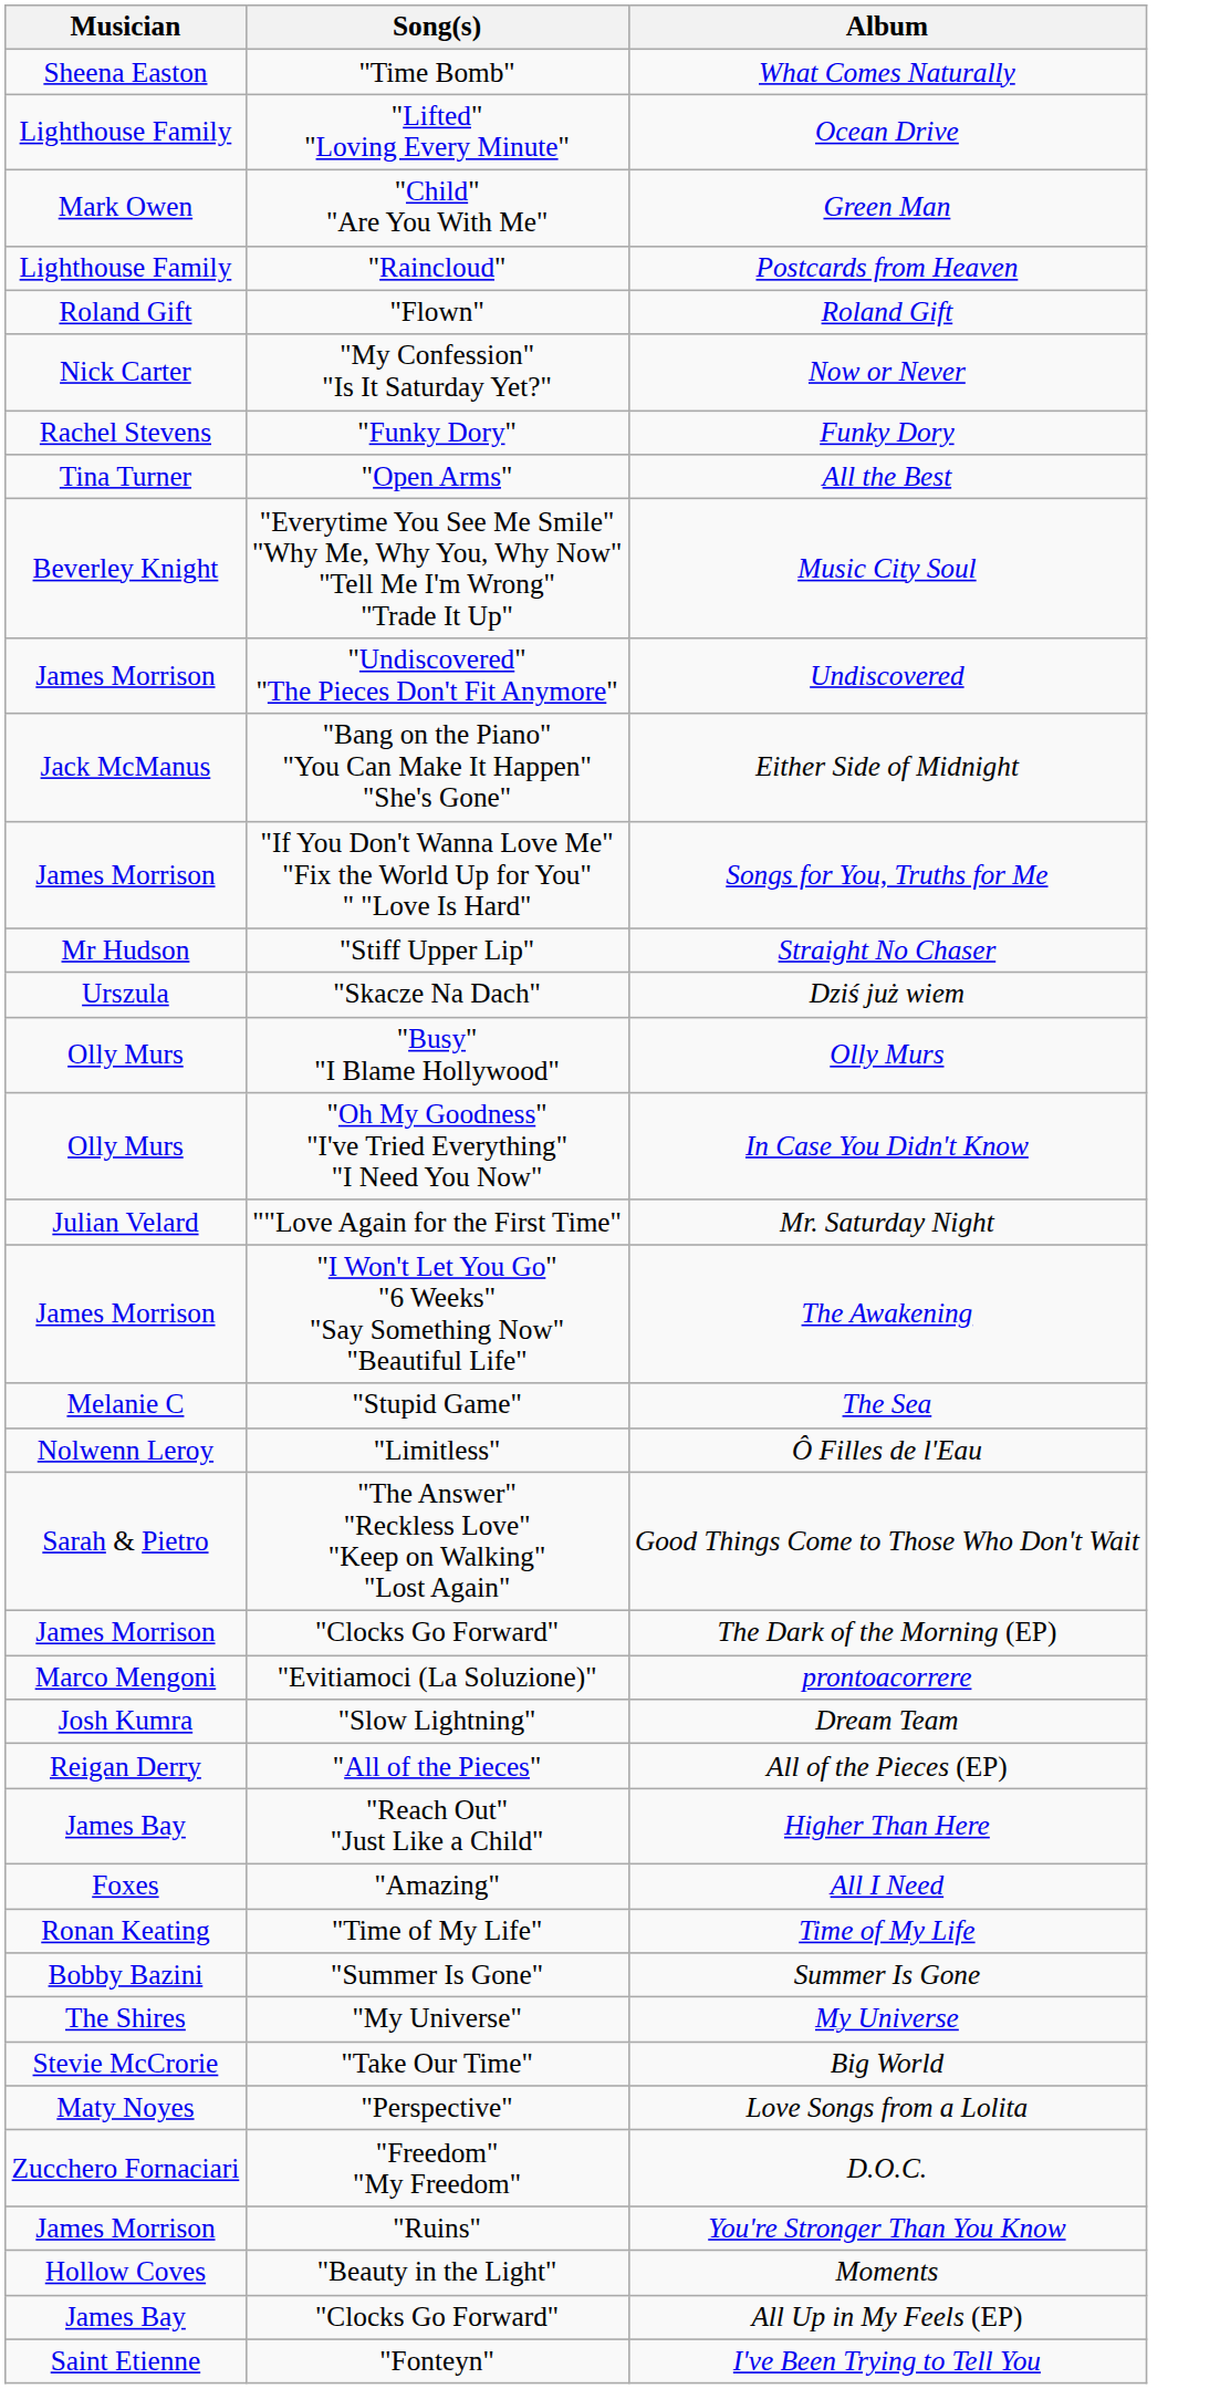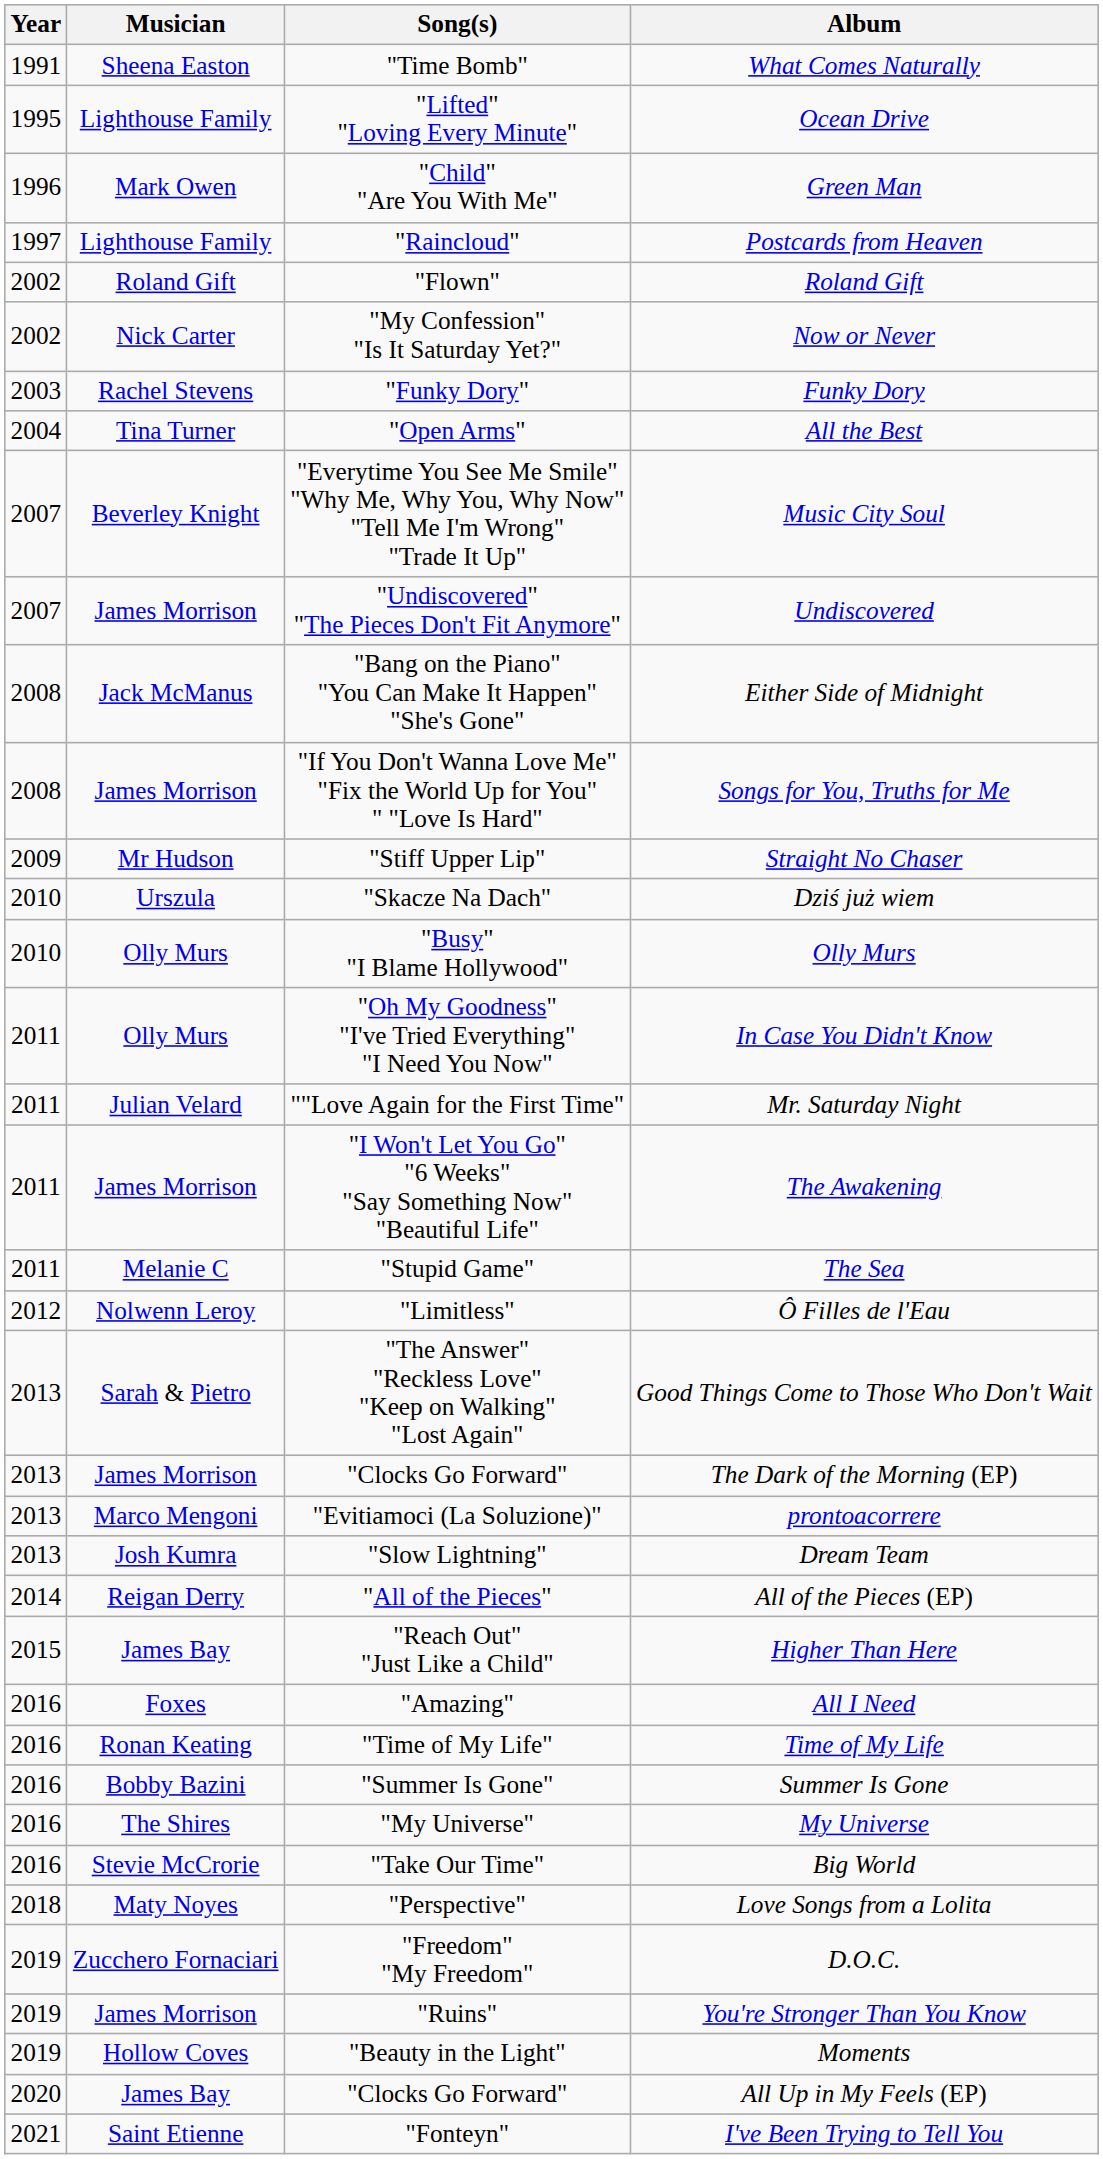+ column: Year | 1991 | 1995 | 1996 | 1997 | 2002 | 2002 | 2003 | 2004 | 2007 | 2007 | 2008 | 2008 | 2009 | 2010 | 2010 | 2011 | 2011 | 2011 | 2011 | 2012 | 2013 | 2013 | 2013 | 2013 | 2014 | 2015 | 2016 | 2016 | 2016 | 2016 | 2016 | 2018 | 2019 | 2019 | 2019 | 2020 | 2021
